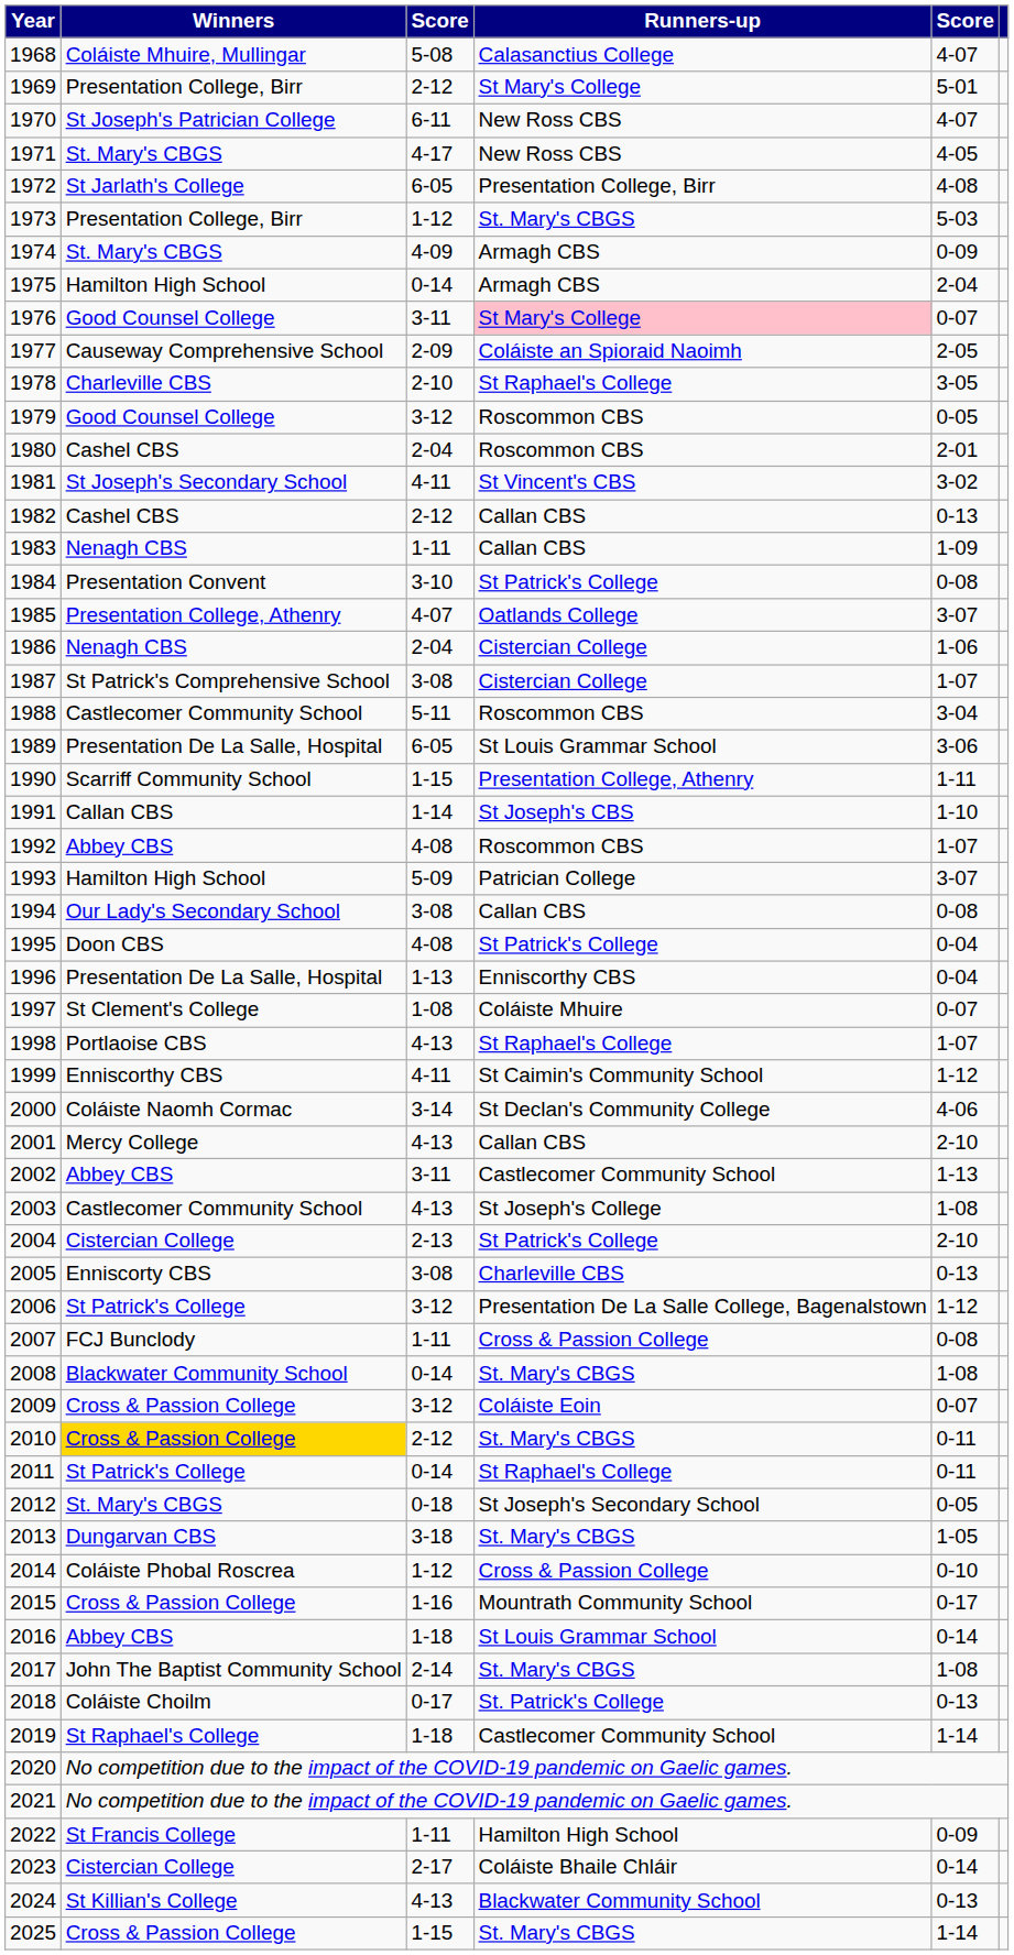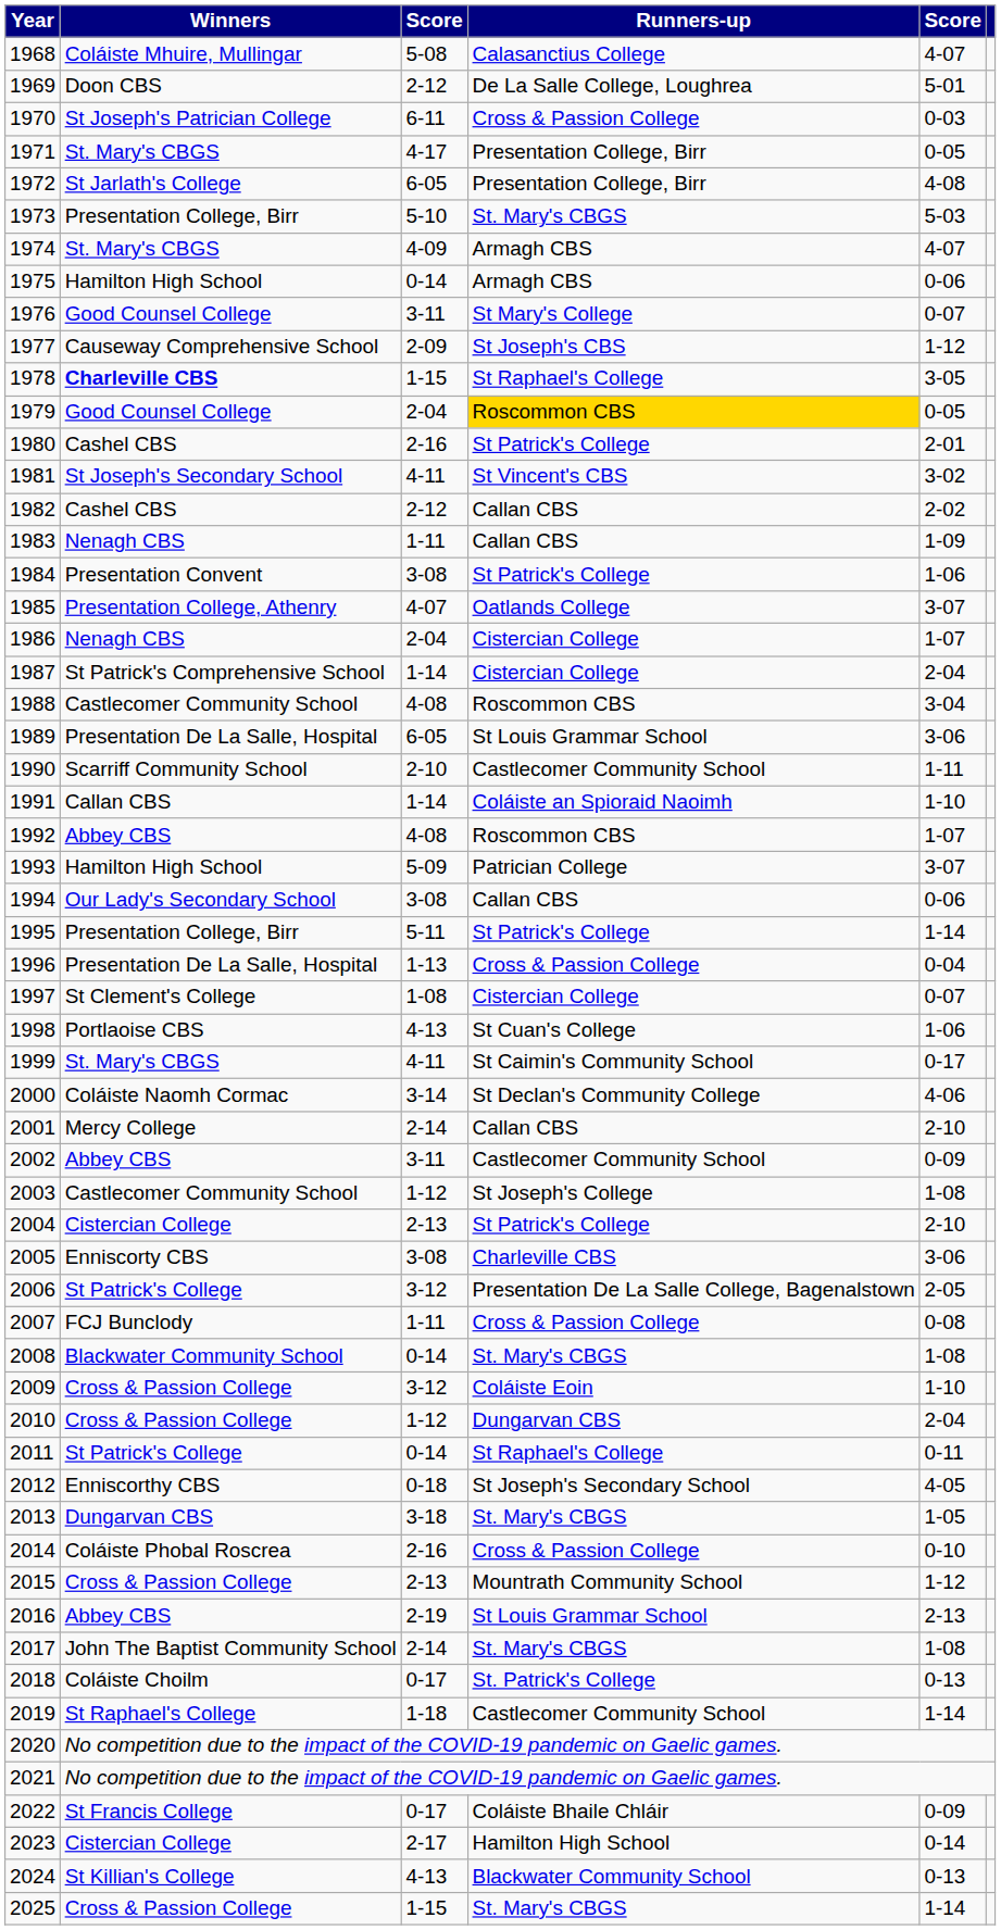1969 | Winners: Presentation College, Birr -> Doon CBS
1969 | Runners-up: St Mary's College -> De La Salle College, Loughrea
1970 | Runners-up: New Ross CBS -> Cross & Passion College
1970 | column 5: 4-07 -> 0-03
1971 | Runners-up: New Ross CBS -> Presentation College, Birr
1971 | column 5: 4-05 -> 0-05
1973 | column 3: 1-12 -> 5-10
1974 | column 5: 0-09 -> 4-07
1975 | column 5: 2-04 -> 0-06
1976 | Runners-up: pink background -> no background
1977 | Runners-up: Coláiste an Spioraid Naoimh -> St Joseph's CBS
1977 | column 5: 2-05 -> 1-12
1978 | Winners: normal -> bold
1978 | column 3: 2-10 -> 1-15
1979 | column 3: 3-12 -> 2-04
1979 | Runners-up: no background -> gold background
1980 | column 3: 2-04 -> 2-16
1980 | Runners-up: Roscommon CBS -> St Patrick's College
1982 | column 5: 0-13 -> 2-02
1984 | column 3: 3-10 -> 3-08
1984 | column 5: 0-08 -> 1-06
1986 | column 5: 1-06 -> 1-07
1987 | column 3: 3-08 -> 1-14
1987 | column 5: 1-07 -> 2-04
1988 | column 3: 5-11 -> 4-08
1990 | column 3: 1-15 -> 2-10
1990 | Runners-up: Presentation College, Athenry -> Castlecomer Community School
1991 | Runners-up: St Joseph's CBS -> Coláiste an Spioraid Naoimh
1994 | column 5: 0-08 -> 0-06
1995 | Winners: Doon CBS -> Presentation College, Birr
1995 | column 3: 4-08 -> 5-11
1995 | column 5: 0-04 -> 1-14
1996 | Runners-up: Enniscorthy CBS -> Cross & Passion College
1997 | Runners-up: Coláiste Mhuire -> Cistercian College
1998 | Runners-up: St Raphael's College -> St Cuan's College
1998 | column 5: 1-07 -> 1-06
1999 | Winners: Enniscorthy CBS -> St. Mary's CBGS
1999 | column 5: 1-12 -> 0-17
2001 | column 3: 4-13 -> 2-14
2002 | column 5: 1-13 -> 0-09
2003 | column 3: 4-13 -> 1-12
2005 | column 5: 0-13 -> 3-06
2006 | column 5: 1-12 -> 2-05
2009 | column 5: 0-07 -> 1-10
2010 | Winners: gold background -> no background
2010 | column 3: 2-12 -> 1-12
2010 | Runners-up: St. Mary's CBGS -> Dungarvan CBS
2010 | column 5: 0-11 -> 2-04
2012 | Winners: St. Mary's CBGS -> Enniscorthy CBS
2012 | column 5: 0-05 -> 4-05
2014 | column 3: 1-12 -> 2-16
2015 | column 3: 1-16 -> 2-13
2015 | column 5: 0-17 -> 1-12
2016 | column 3: 1-18 -> 2-19
2016 | column 5: 0-14 -> 2-13
2022 | column 3: 1-11 -> 0-17
2022 | Runners-up: Hamilton High School -> Coláiste Bhaile Chláir
2023 | Runners-up: Coláiste Bhaile Chláir -> Hamilton High School
